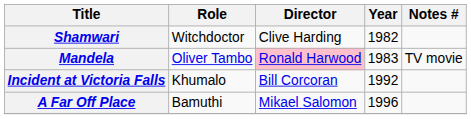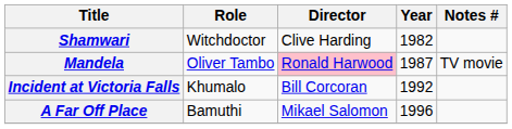Mandela | Year: 1983 -> 1987
